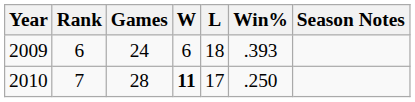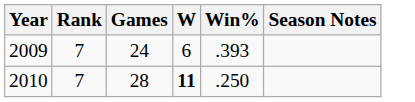- column: L | 18 | 17
2009 | Rank: 6 -> 7
